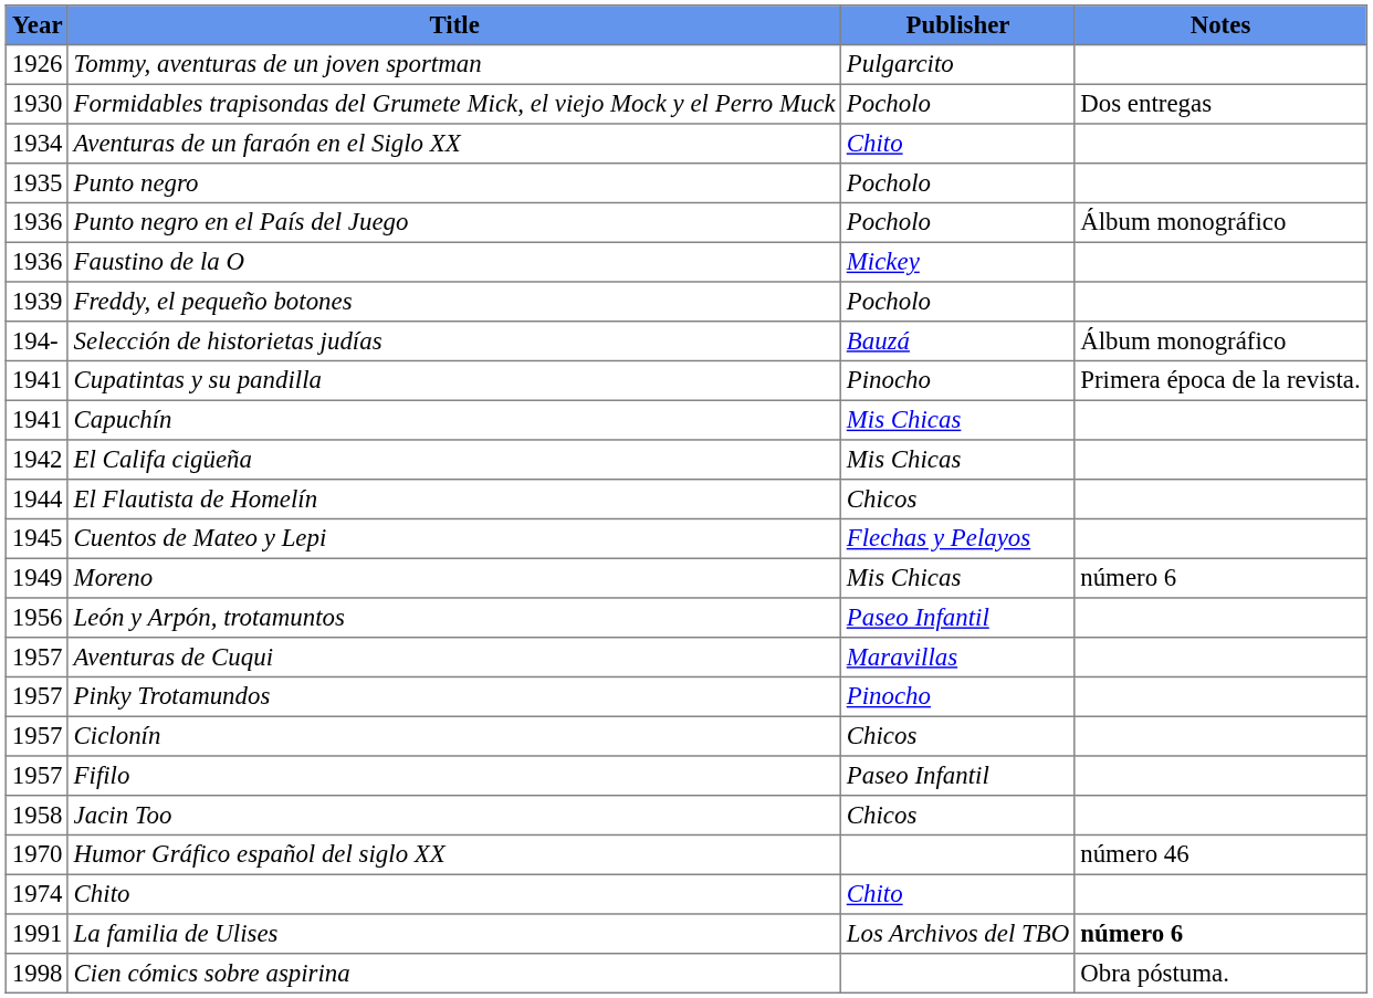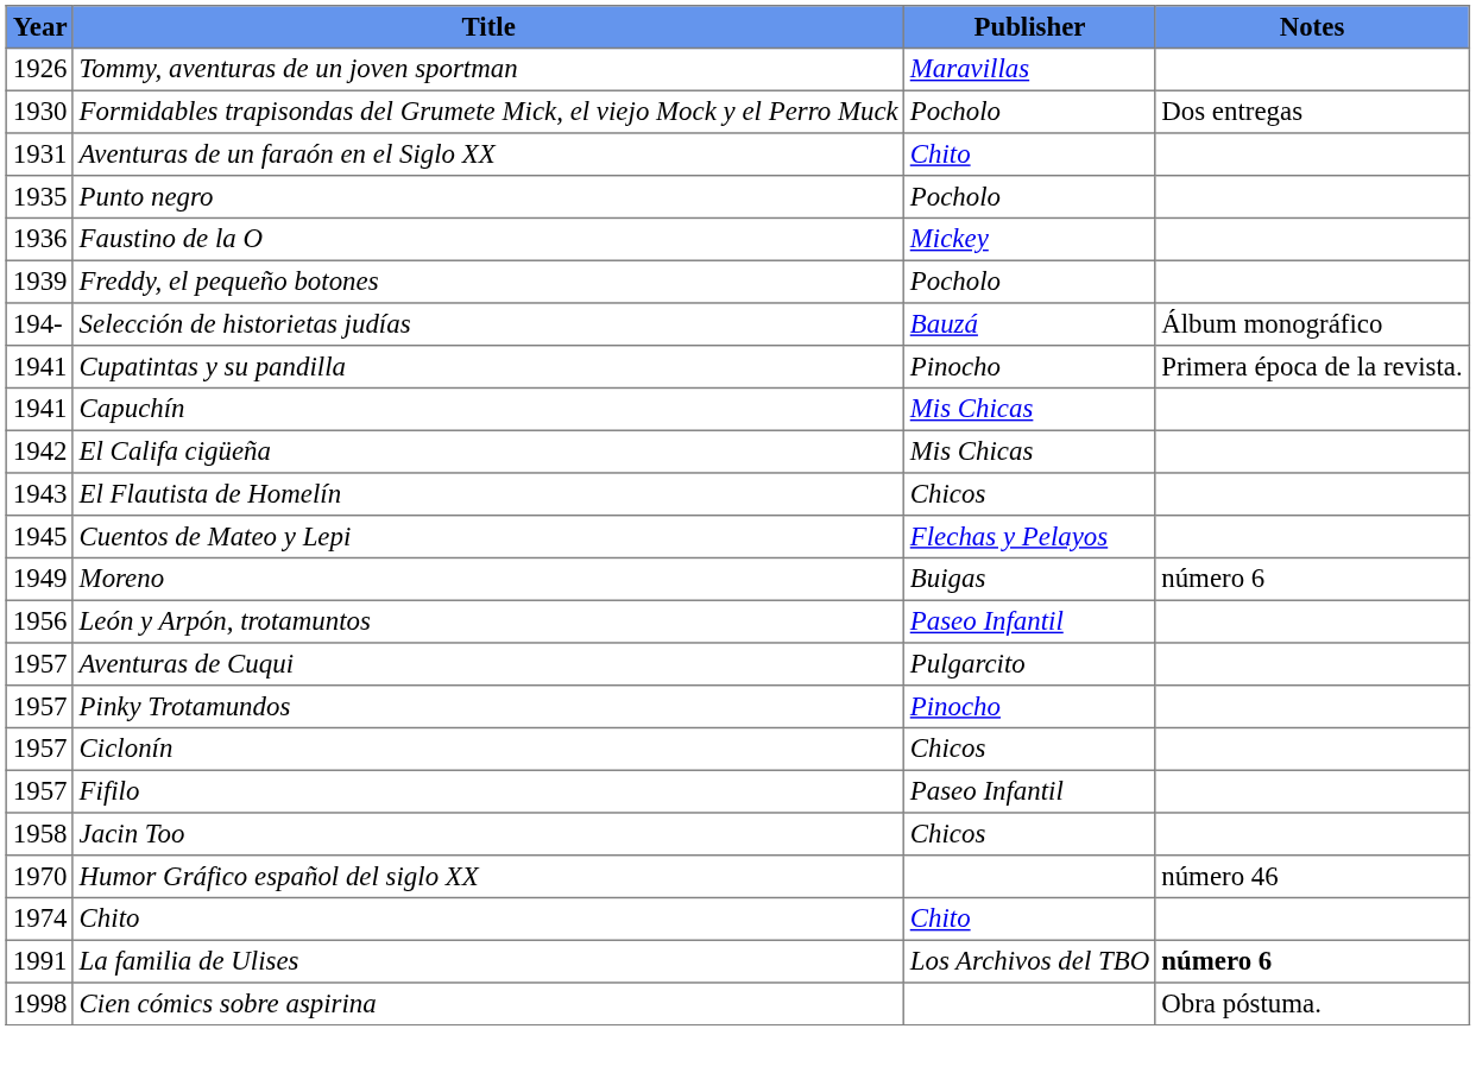Tommy, aventuras de un joven sportman | Publisher: Pulgarcito -> Maravillas
Aventuras de un faraón en el Siglo XX | Year: 1934 -> 1931
- row: 1936 | Punto negro en el País del Juego | Pocholo | Álbum monográfico
El Flautista de Homelín | Year: 1944 -> 1943
Moreno | Publisher: Mis Chicas -> Buigas
Aventuras de Cuqui | Publisher: Maravillas -> Pulgarcito
